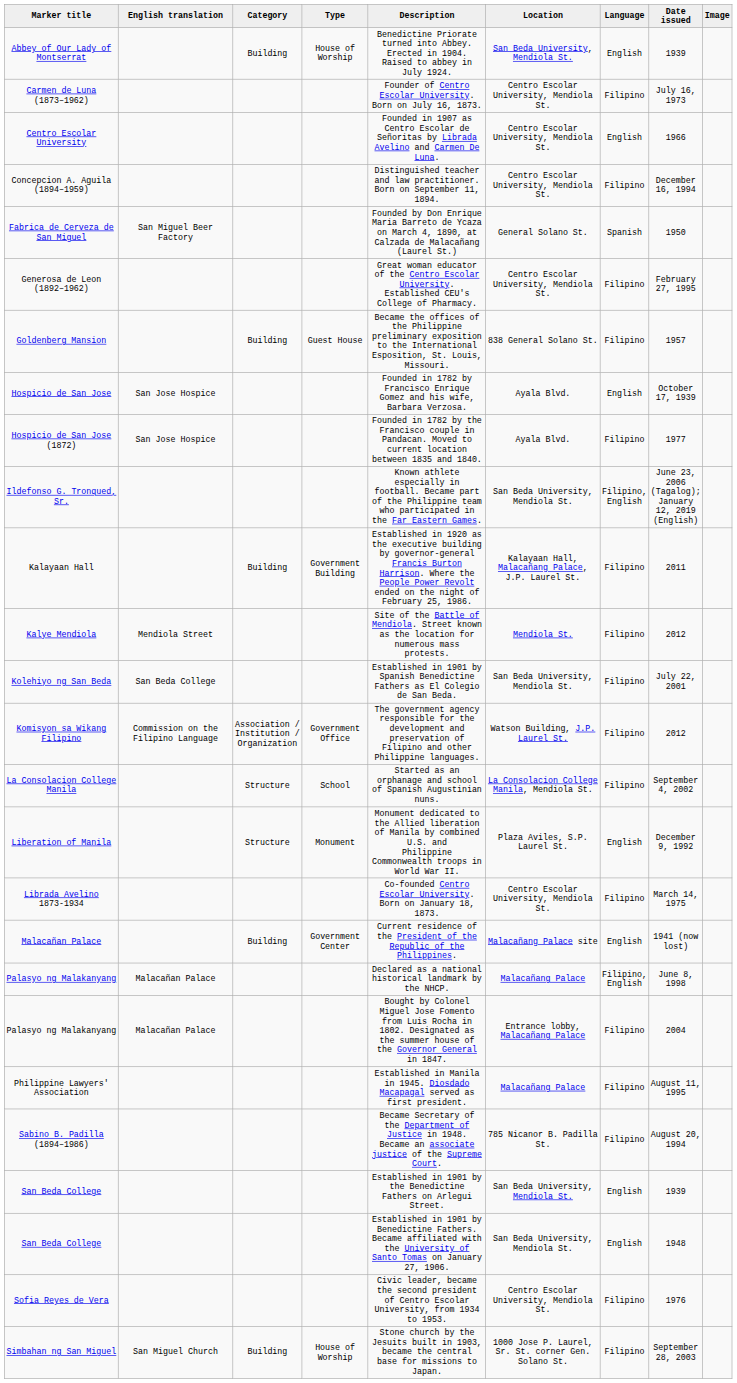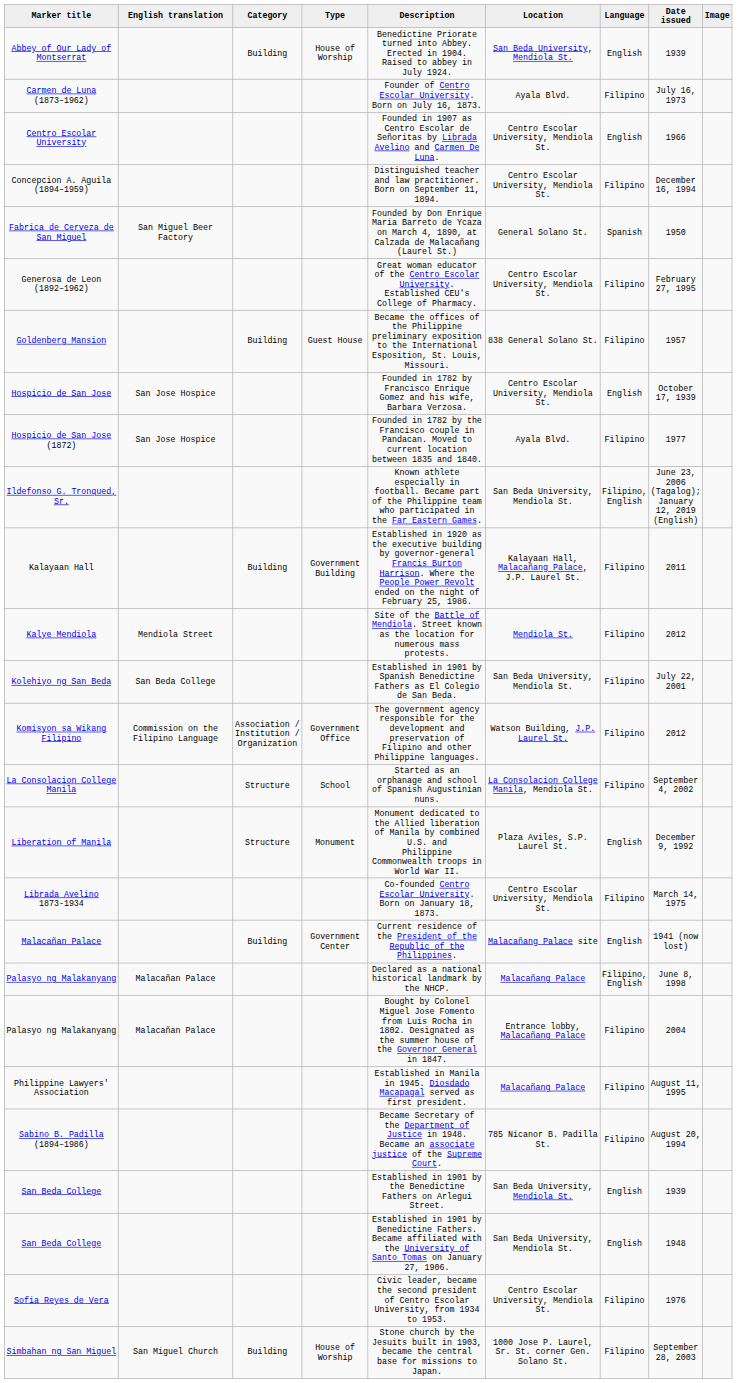Carmen de Luna (1873–1962) | Location: Centro Escolar University, Mendiola St. -> Ayala Blvd.
Hospicio de San Jose | Location: Ayala Blvd. -> Centro Escolar University, Mendiola St.
